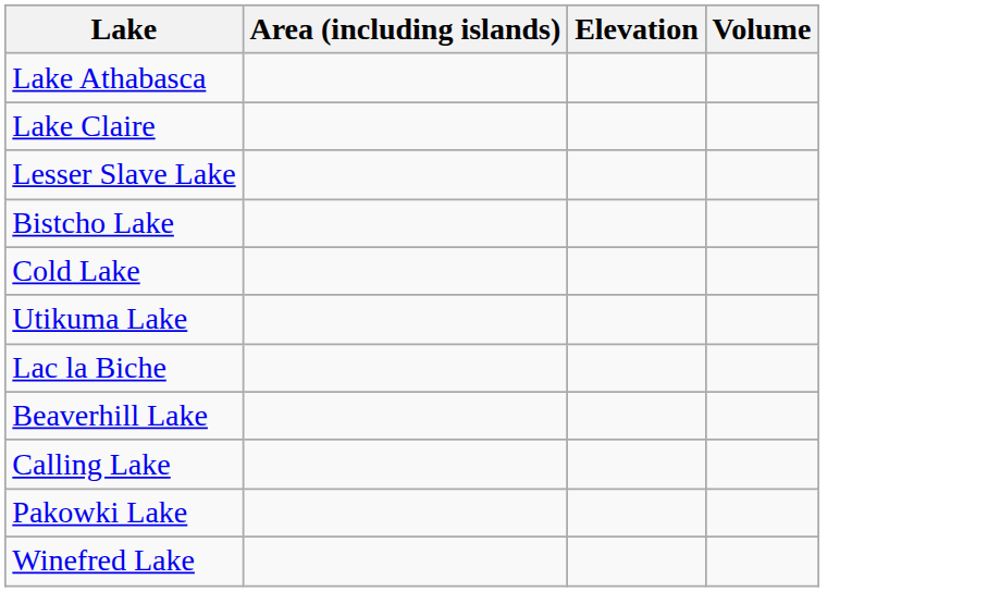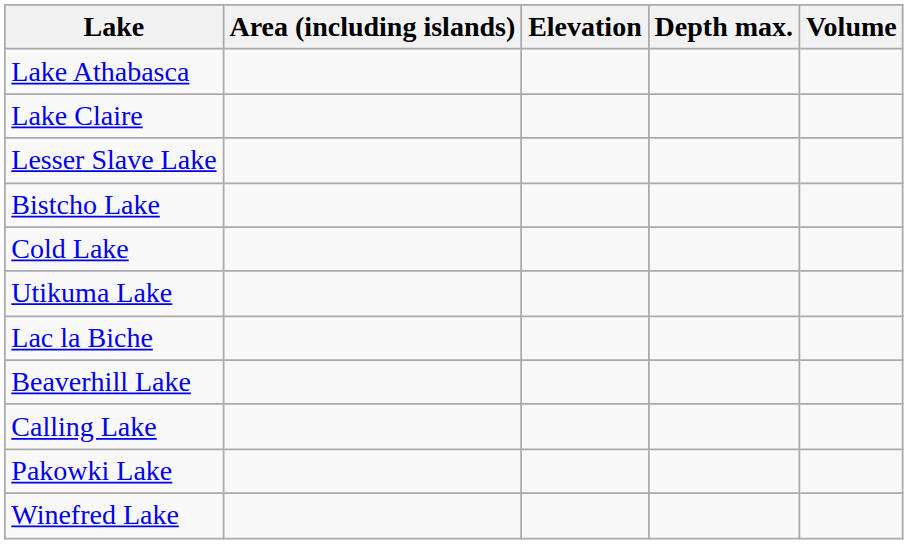+ column: Depth max.
